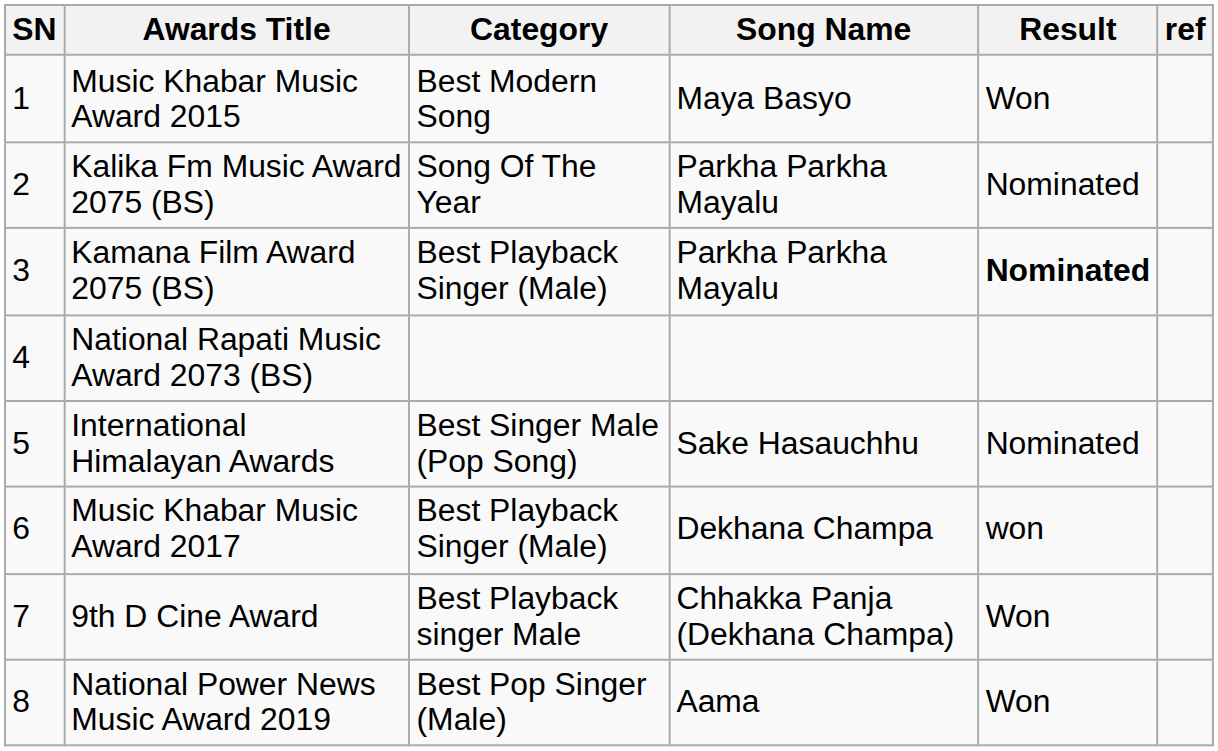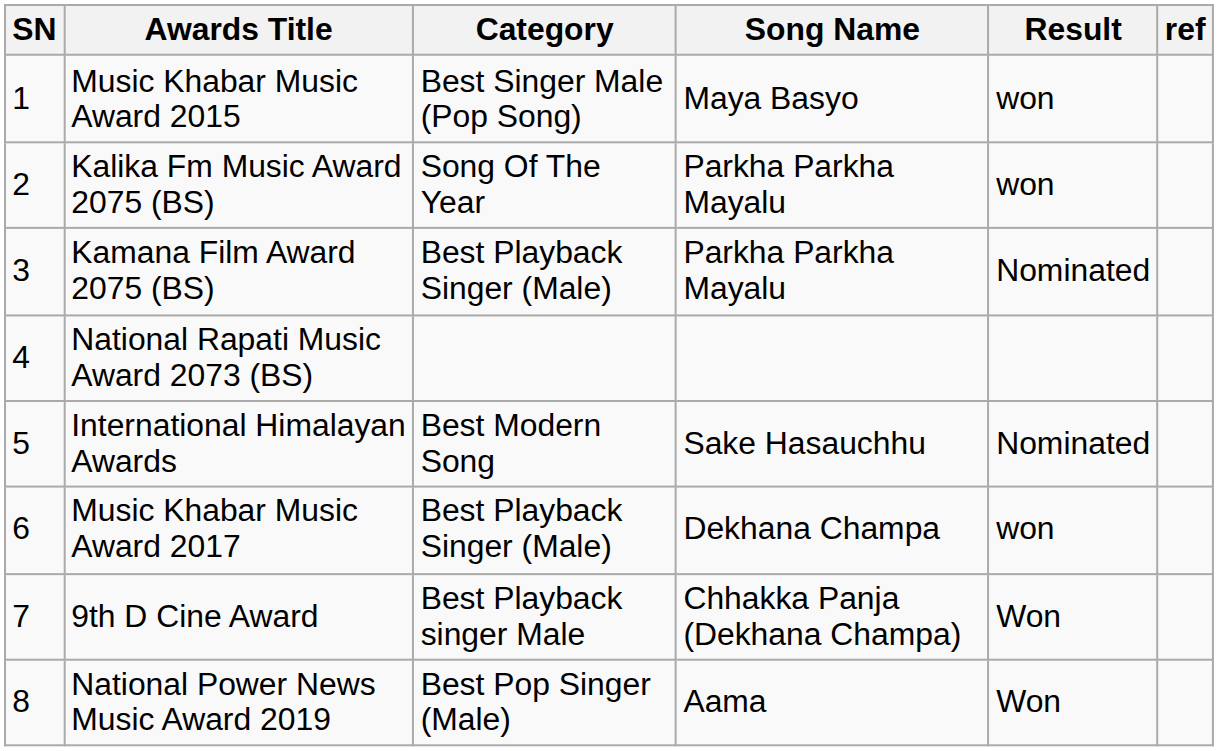Music Khabar Music Award 2015 | Category: Best Modern Song -> Best Singer Male (Pop Song)
Music Khabar Music Award 2015 | Result: Won -> won
Kalika Fm Music Award 2075 (BS) | Result: Nominated -> won
Kamana Film Award 2075 (BS) | Result: bold -> normal
International Himalayan Awards | Category: Best Singer Male (Pop Song) -> Best Modern Song
